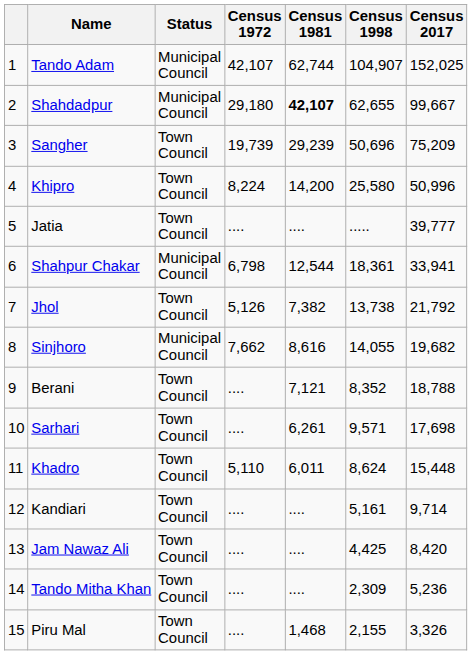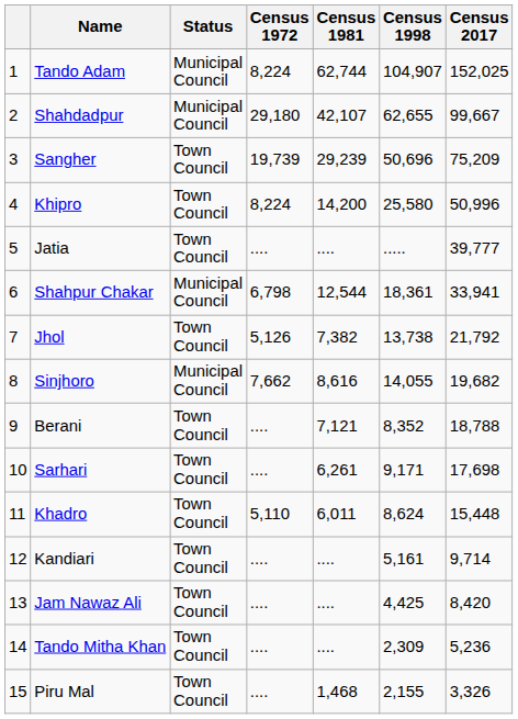Tando Adam | Census 1972: 42,107 -> 8,224
Shahdadpur | Census 1981: bold -> normal
Sarhari | Census 1998: 9,571 -> 9,171
